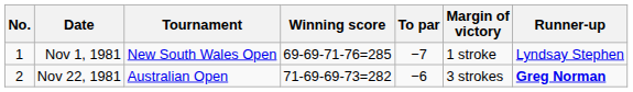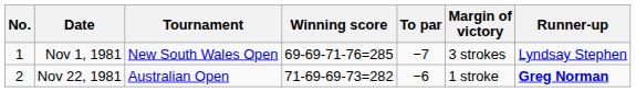Nov 1, 1981 | Margin of victory: 1 stroke -> 3 strokes
Nov 22, 1981 | Margin of victory: 3 strokes -> 1 stroke
